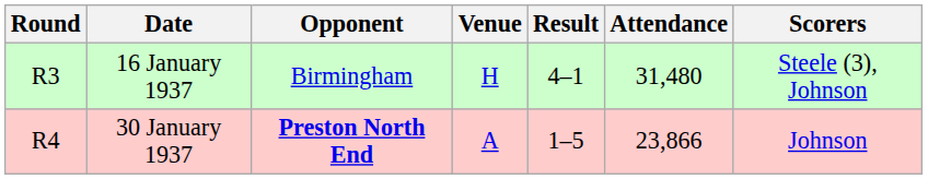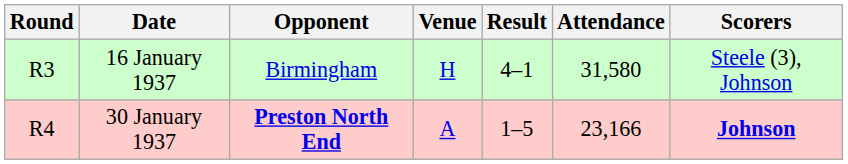16 January 1937 | Attendance: 31,480 -> 31,580
30 January 1937 | Attendance: 23,866 -> 23,166
30 January 1937 | Scorers: normal -> bold
